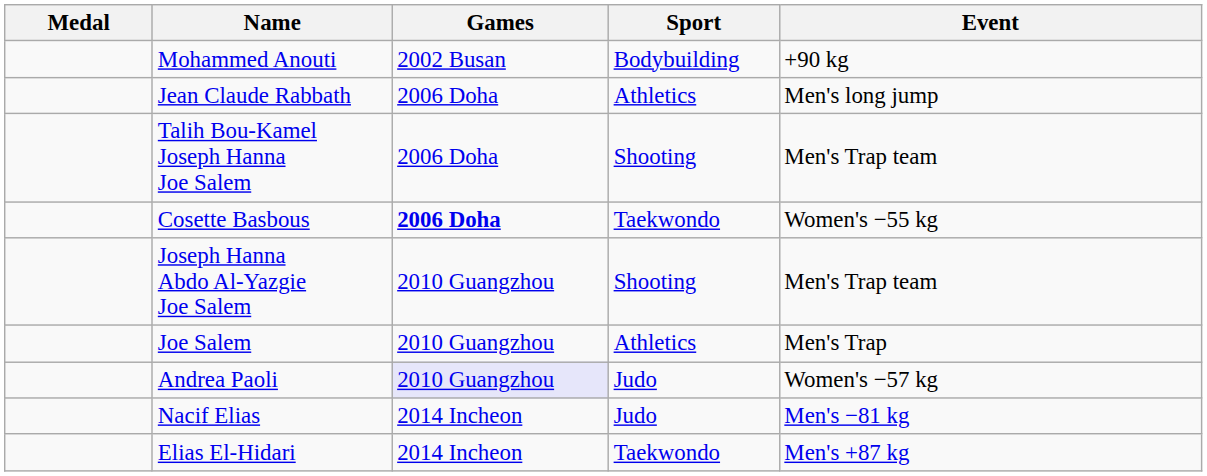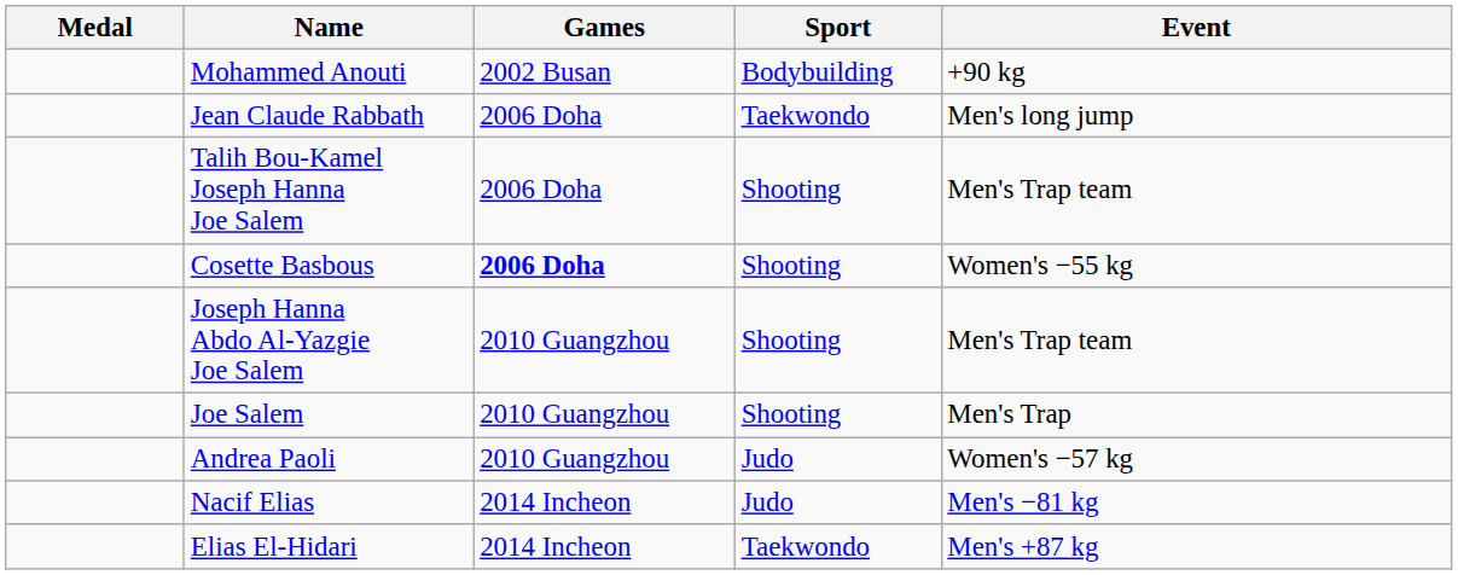Jean Claude Rabbath | Sport: Athletics -> Taekwondo
Cosette Basbous | Sport: Taekwondo -> Shooting
Joe Salem | Sport: Athletics -> Shooting
Andrea Paoli | Games: lavender background -> no background
